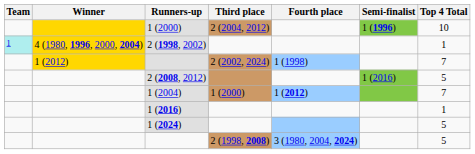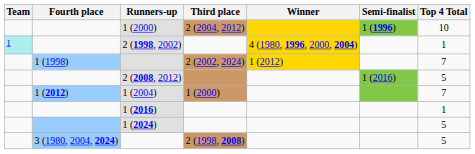columns swapped: Winner <-> Fourth place
